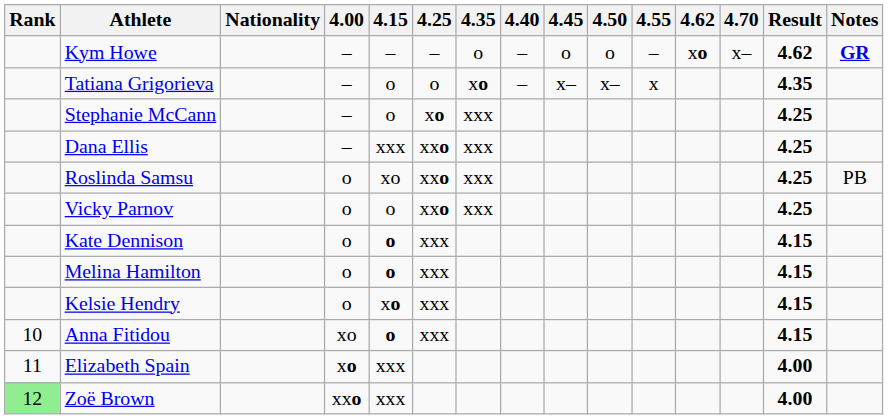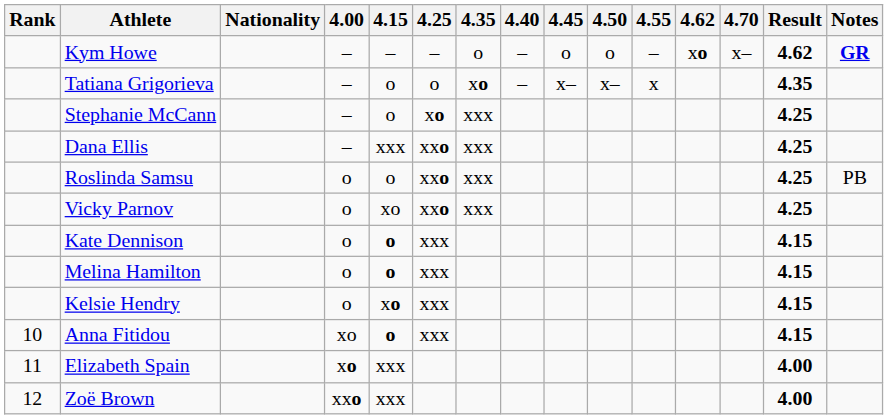Roslinda Samsu | 4.15: xo -> o
Vicky Parnov | 4.15: o -> xo
Zoë Brown | Rank: lightgreen background -> no background
